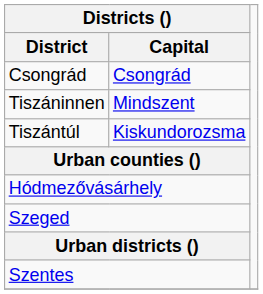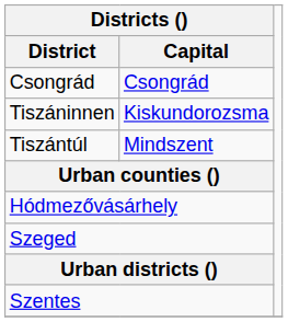Tiszáninnen | Districts () / Capital: Mindszent -> Kiskundorozsma
Tiszántúl | Districts () / Capital: Kiskundorozsma -> Mindszent
